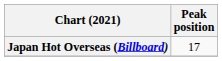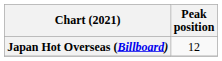Japan Hot Overseas (Billboard) | Peak position: 17 -> 12
